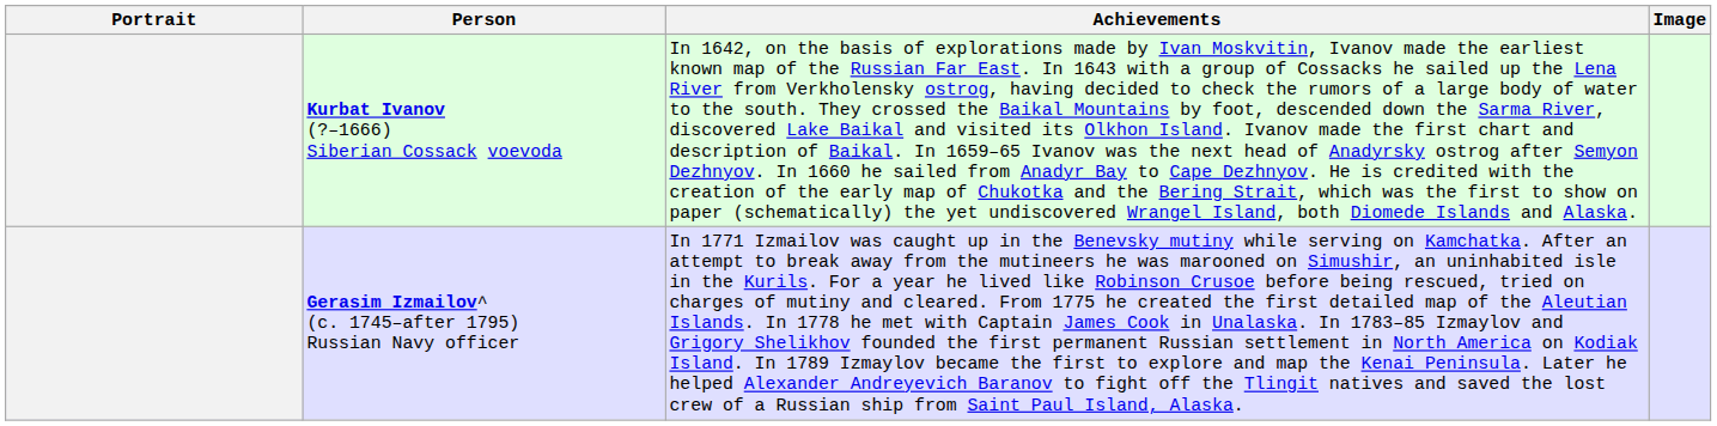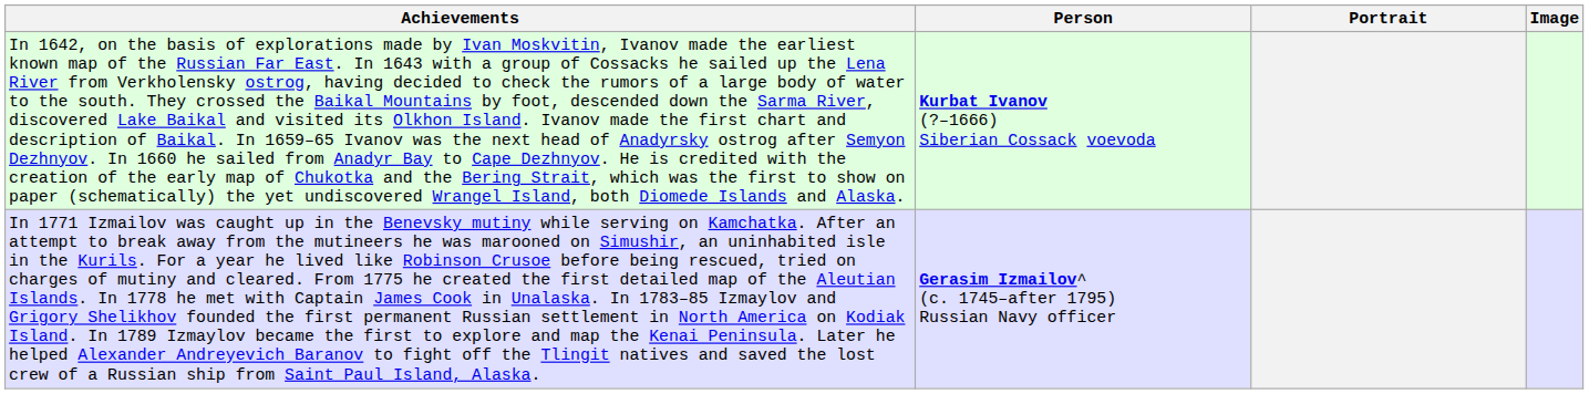columns swapped: Portrait <-> Achievements
